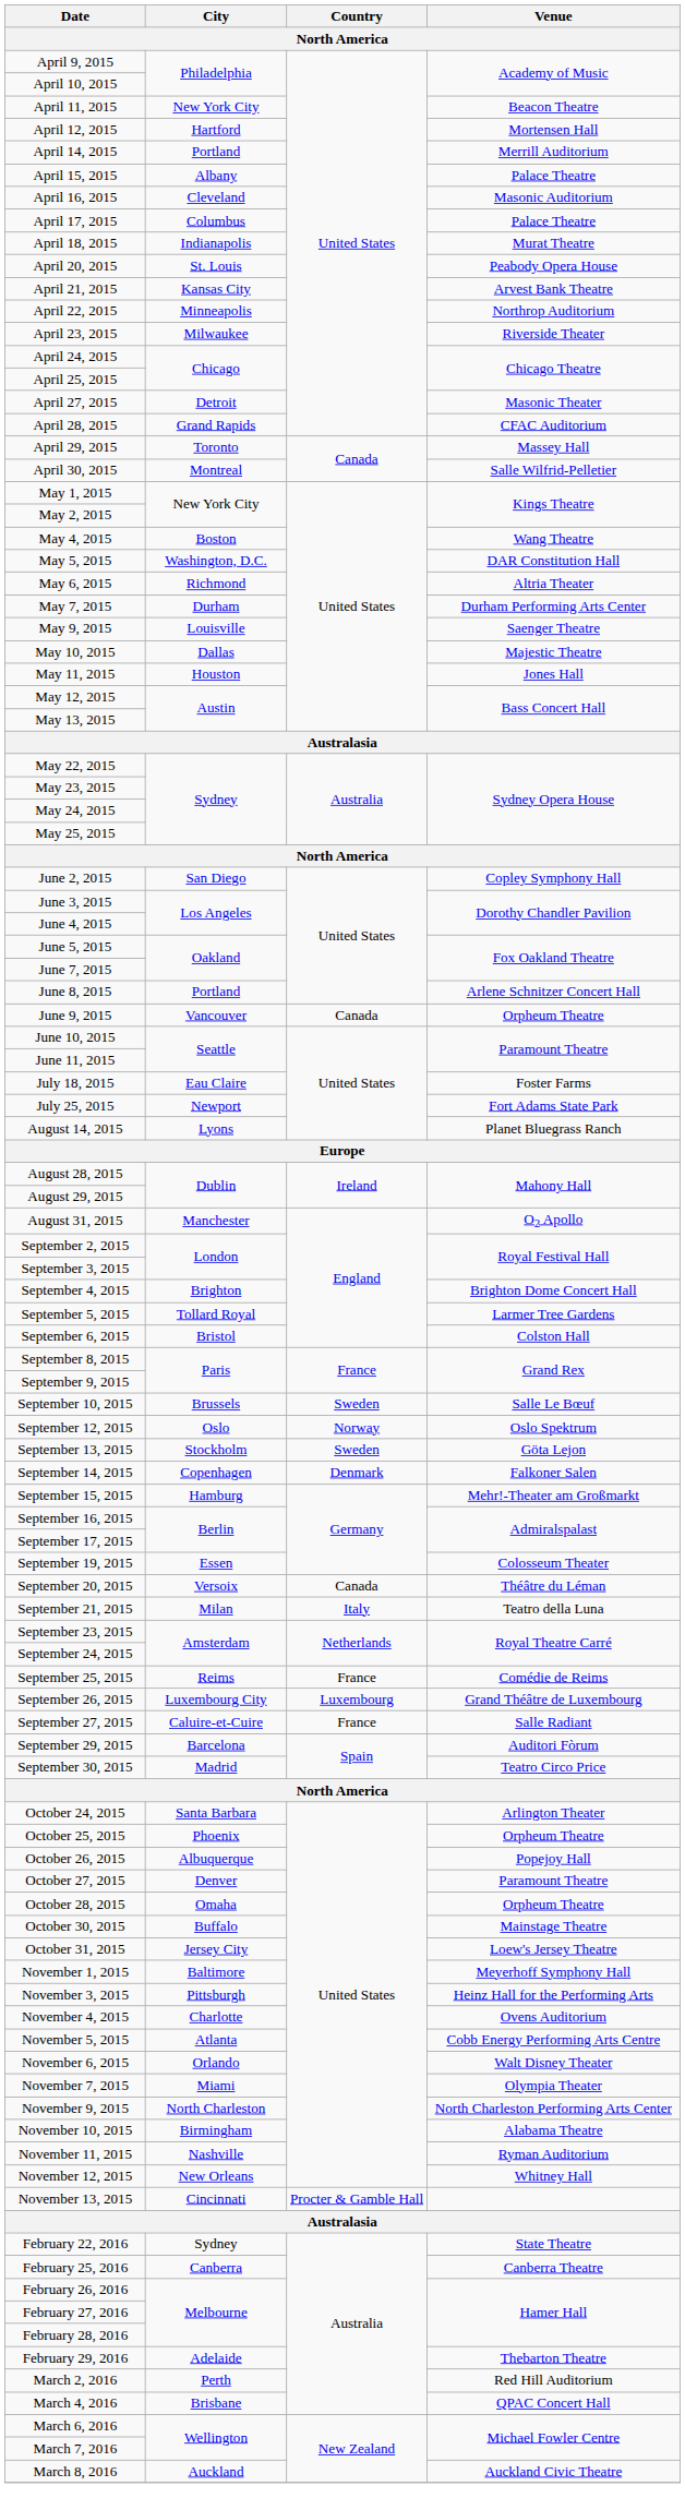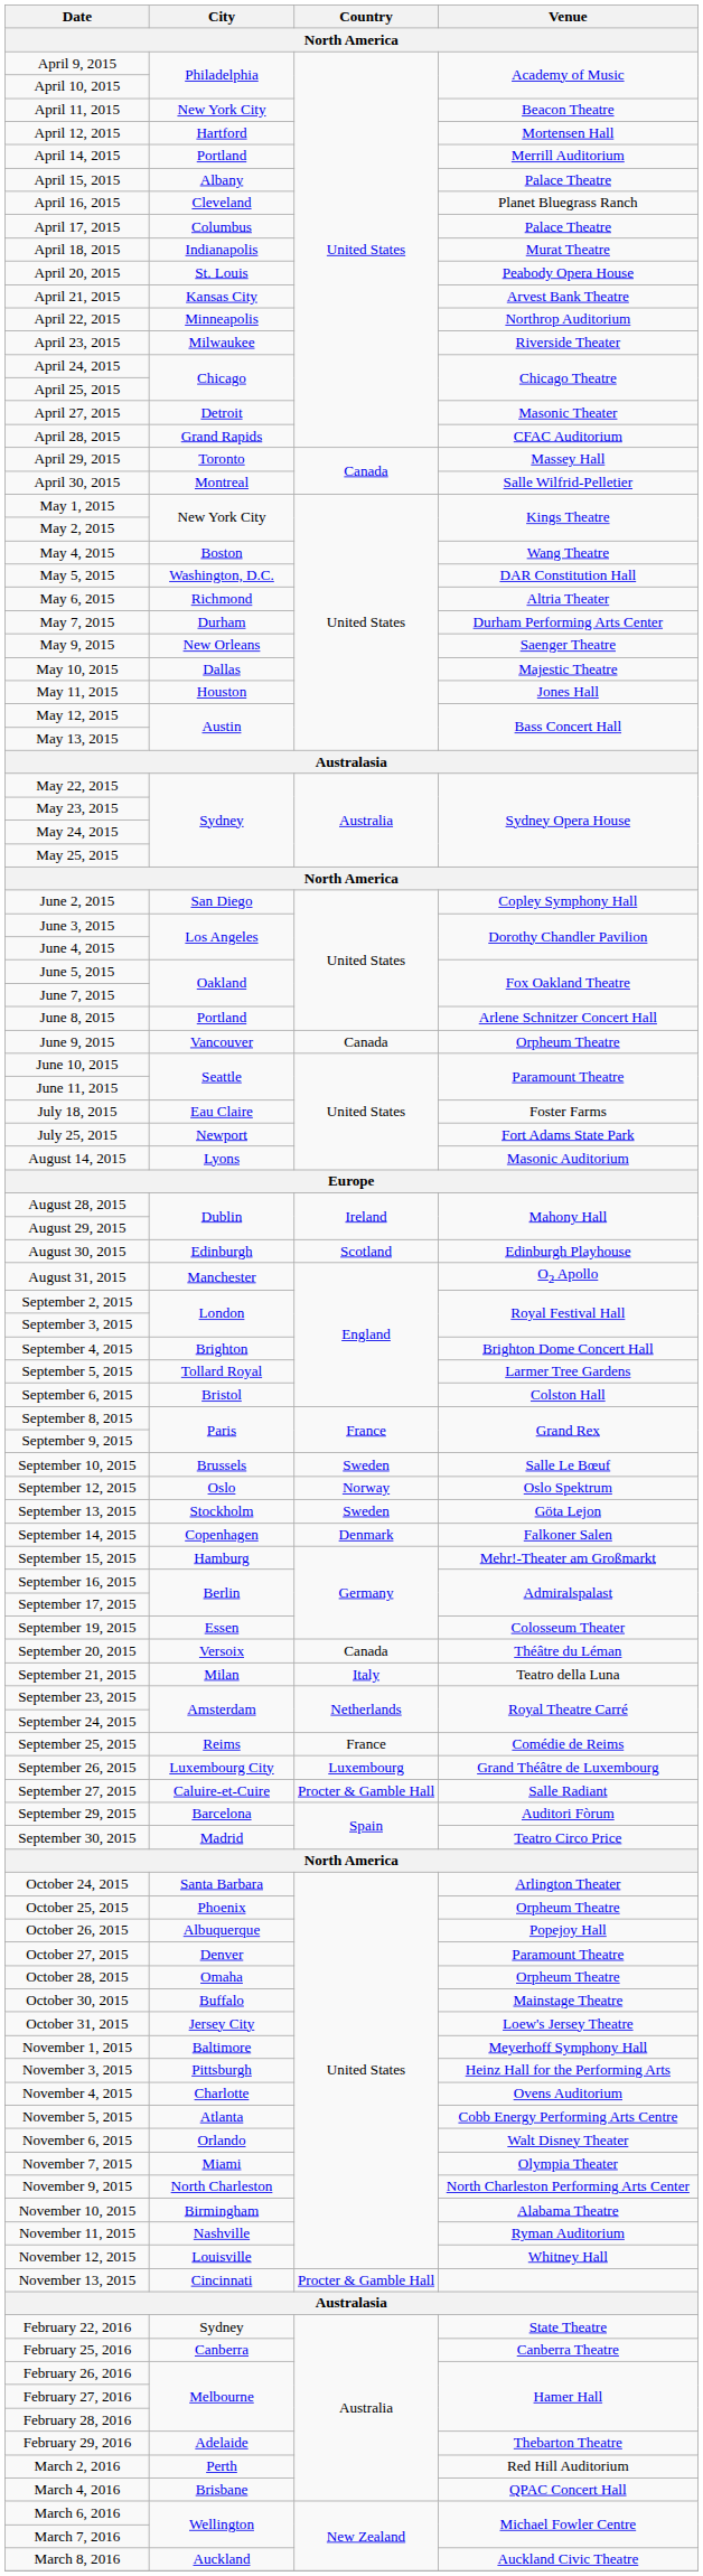April 16, 2015 | Venue: Masonic Auditorium -> Planet Bluegrass Ranch
May 9, 2015 | City: Louisville -> New Orleans
August 14, 2015 | Venue: Planet Bluegrass Ranch -> Masonic Auditorium
+ row: August 30, 2015 | Edinburgh | Scotland | Edinburgh Playhouse
September 27, 2015 | Country: France -> Procter & Gamble Hall
November 12, 2015 | City: New Orleans -> Louisville
